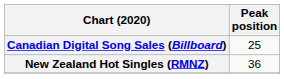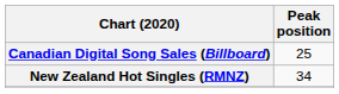New Zealand Hot Singles (RMNZ) | Peak position: 36 -> 34
